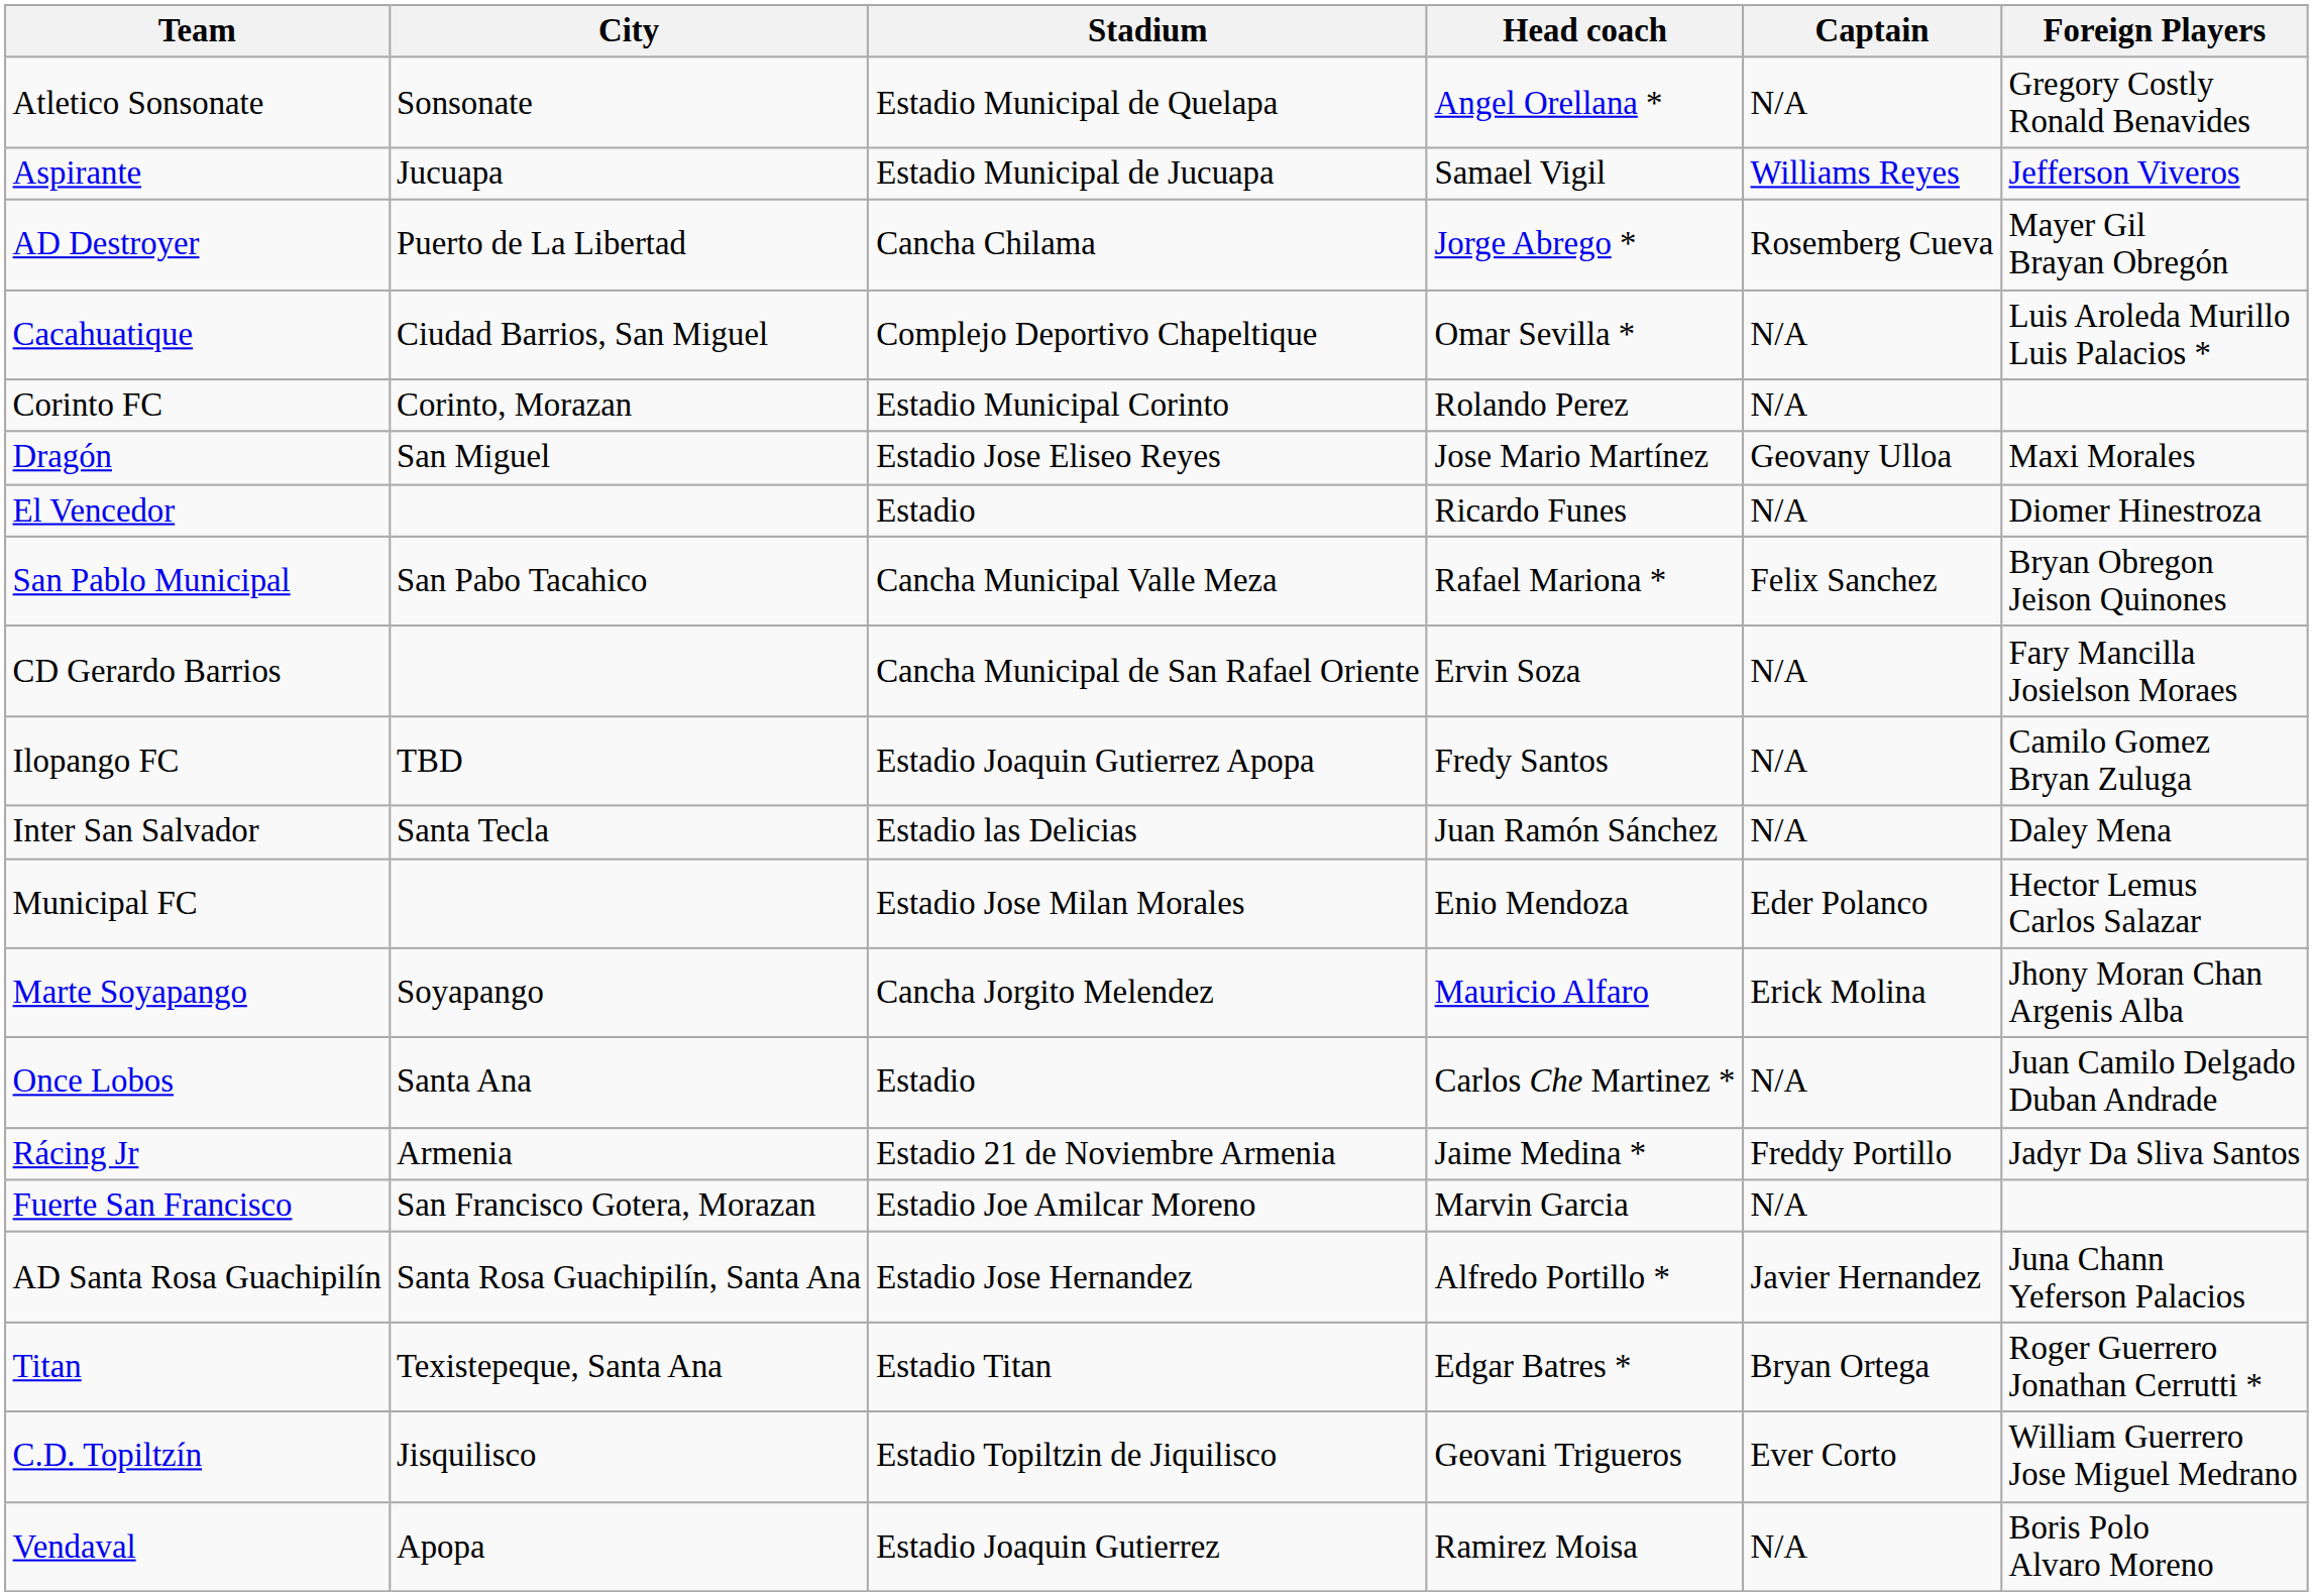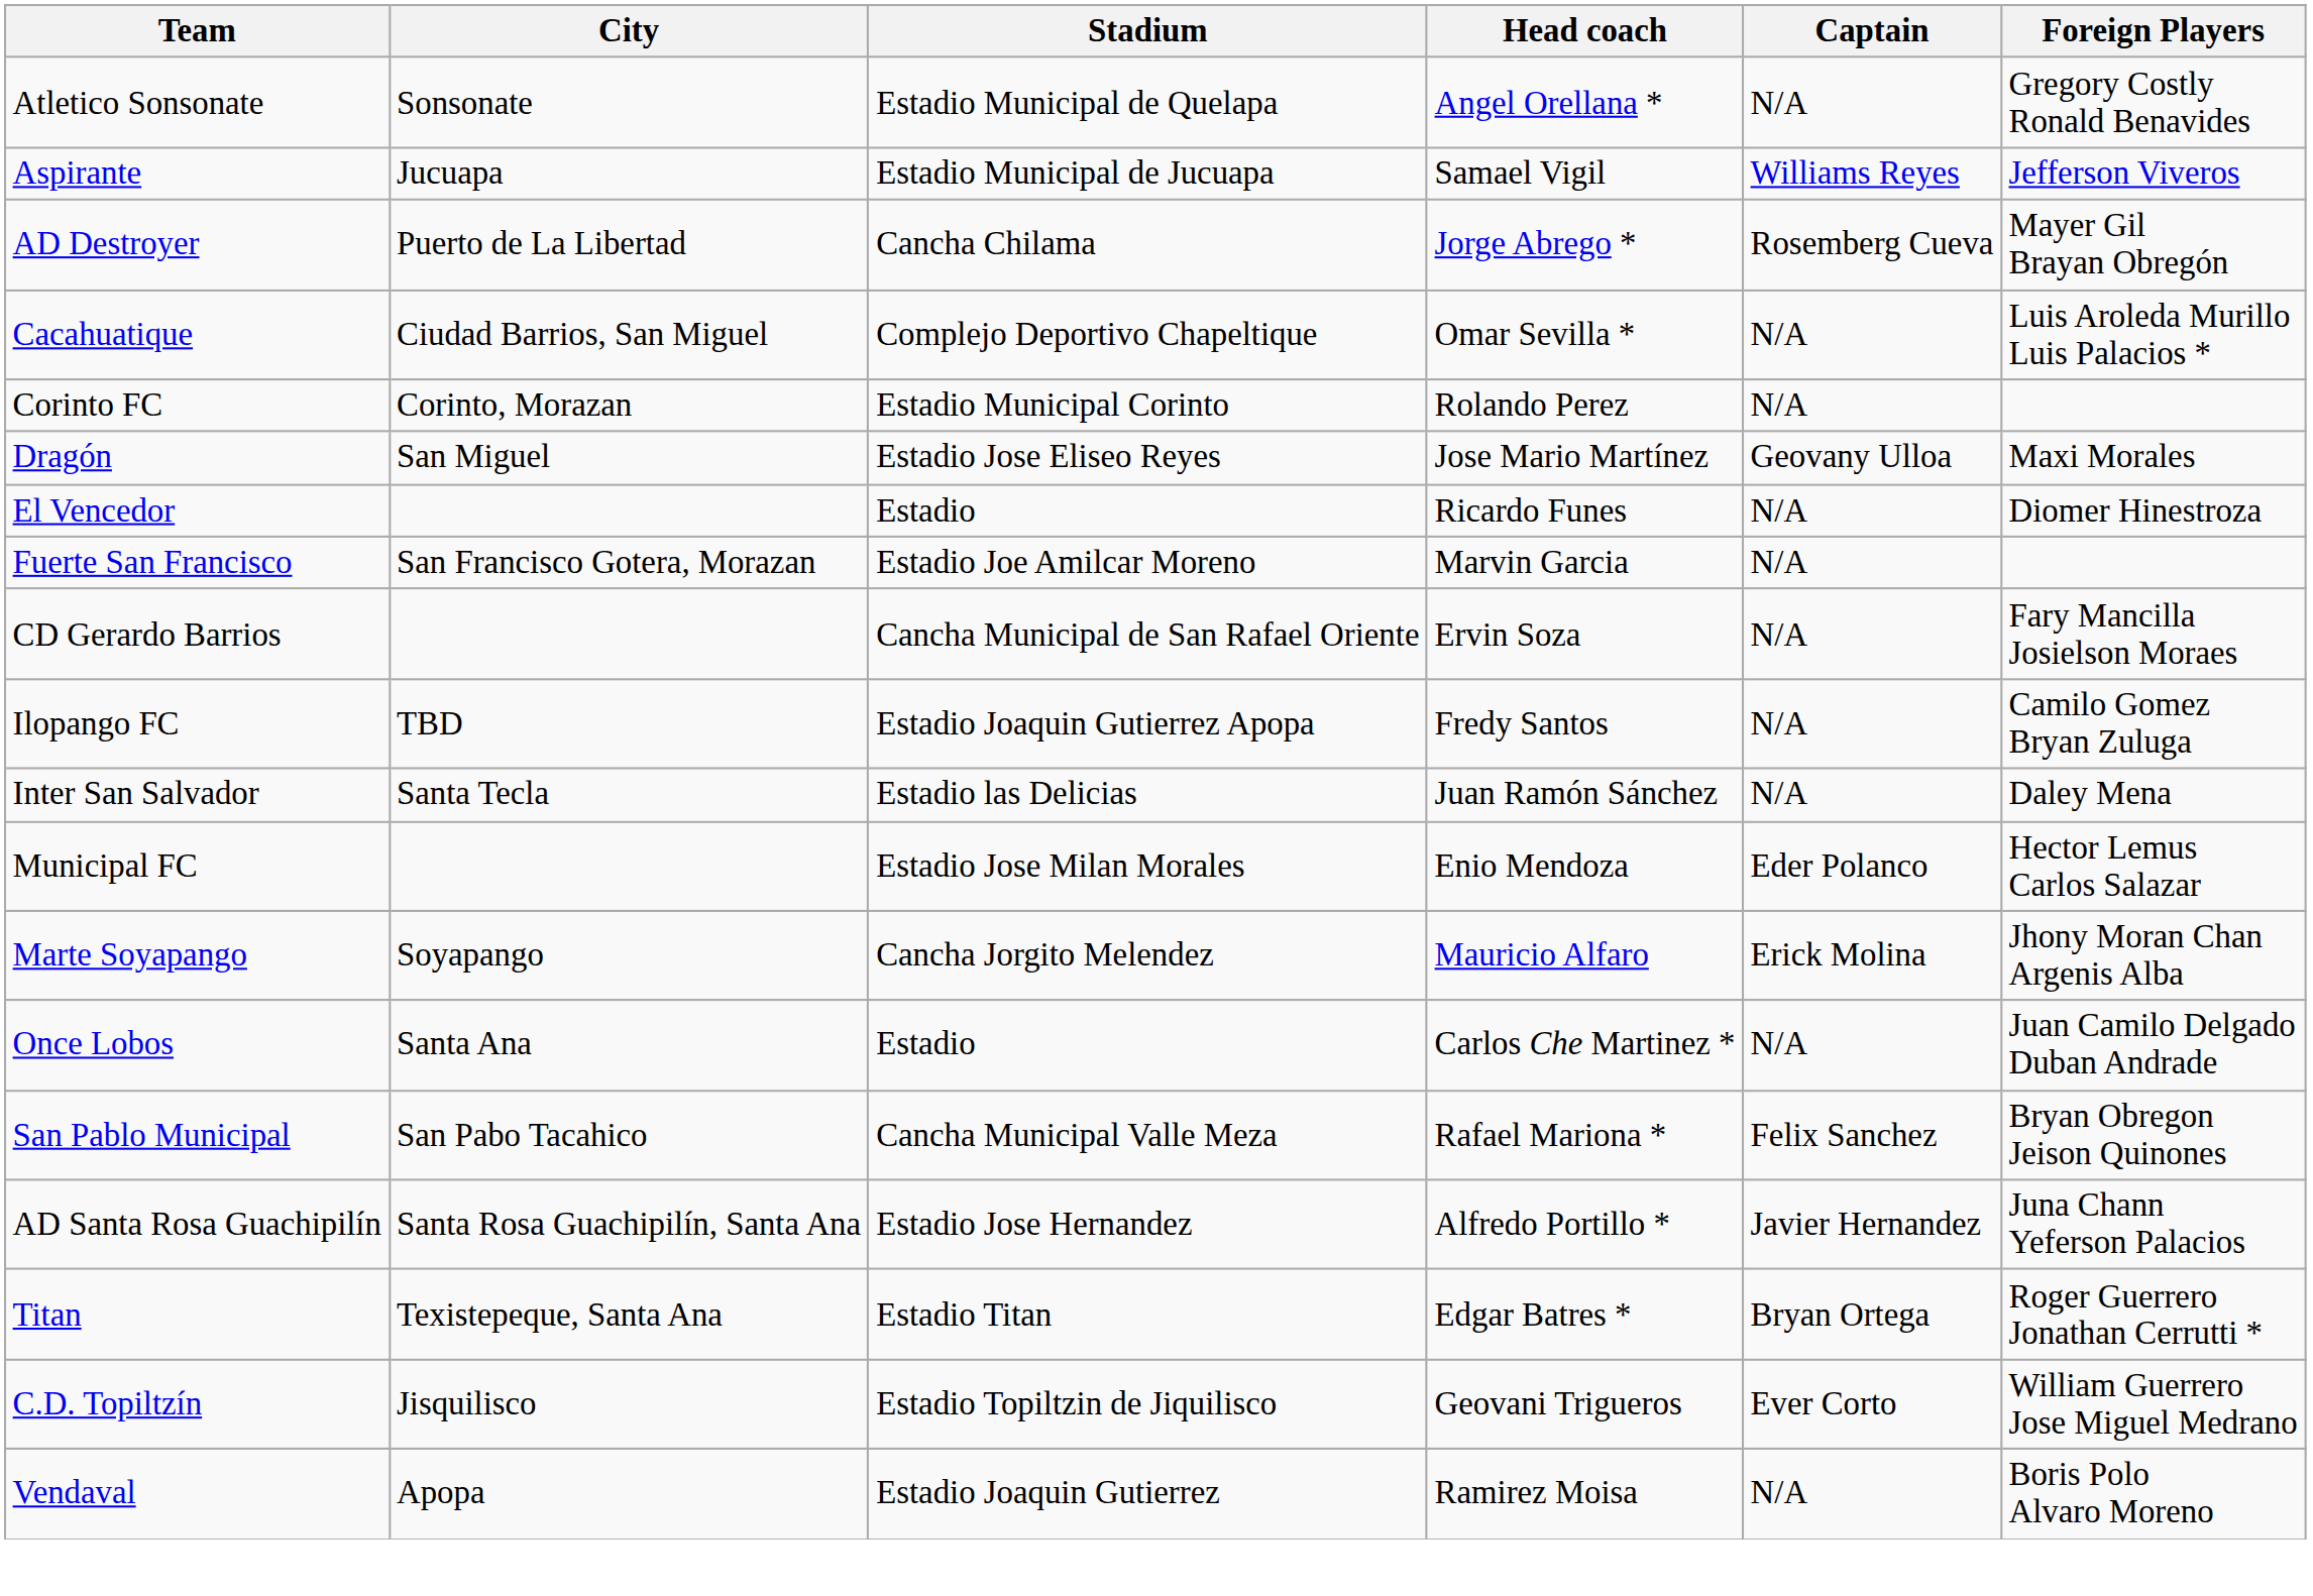rows swapped: Fuerte San Francisco <-> San Pablo Municipal
- row: Rácing Jr | Armenia | Estadio 21 de Noviembre Armenia | Jaime Medina * | Freddy Portillo | Jadyr Da Sliva Santos
